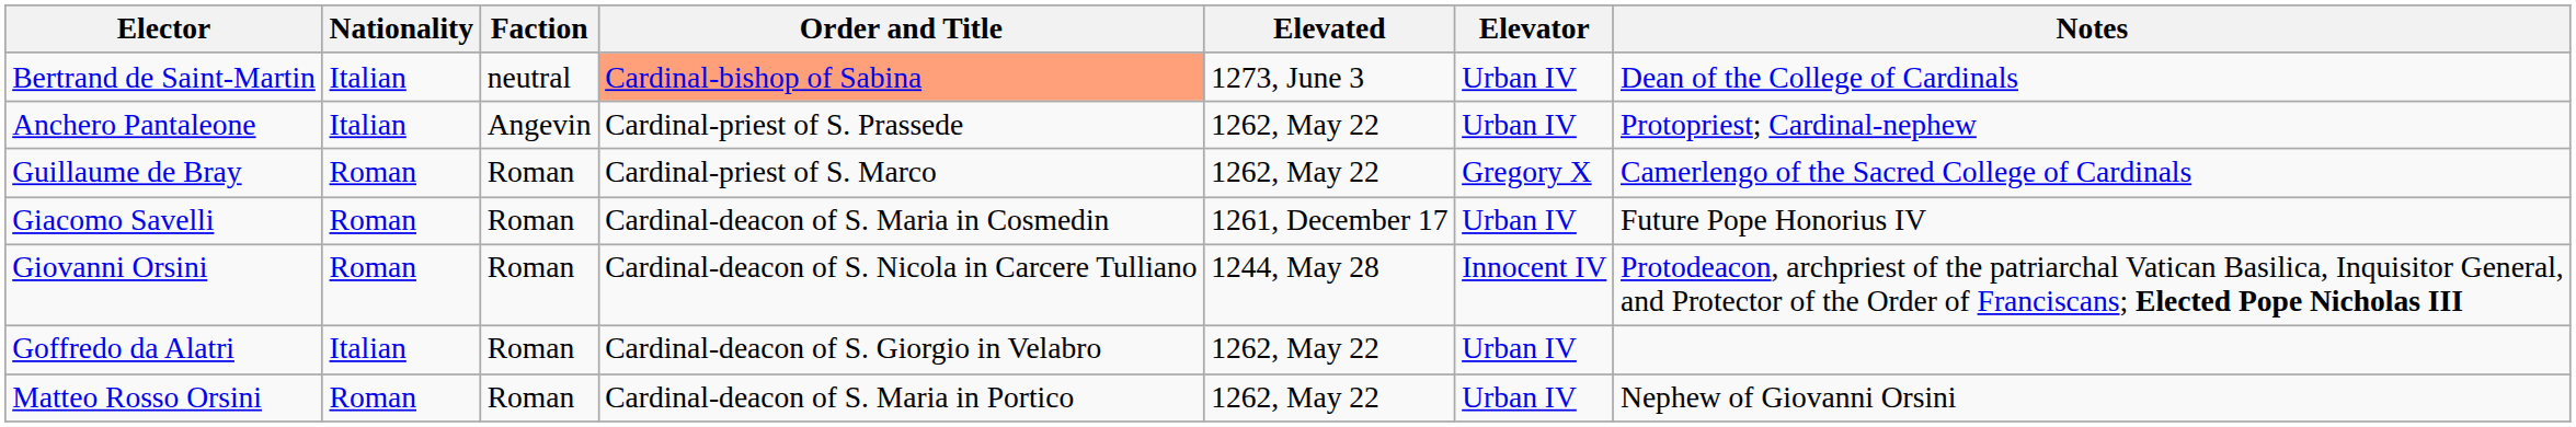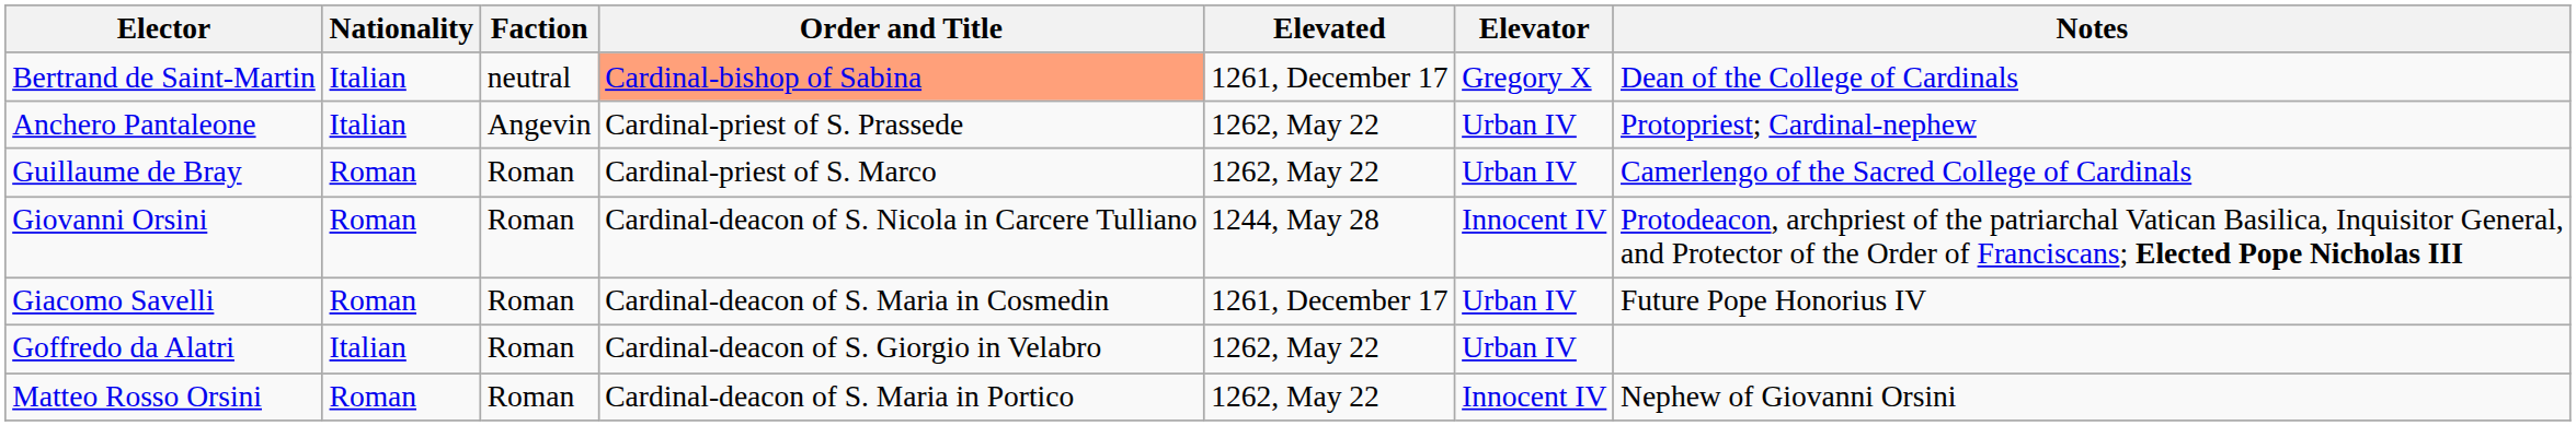Bertrand de Saint-Martin | Elevated: 1273, June 3 -> 1261, December 17
Bertrand de Saint-Martin | Elevator: Urban IV -> Gregory X
Guillaume de Bray | Elevator: Gregory X -> Urban IV
rows swapped: Giovanni Orsini <-> Giacomo Savelli
Matteo Rosso Orsini | Elevator: Urban IV -> Innocent IV
